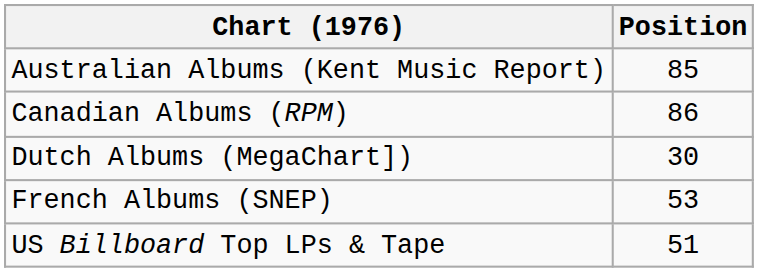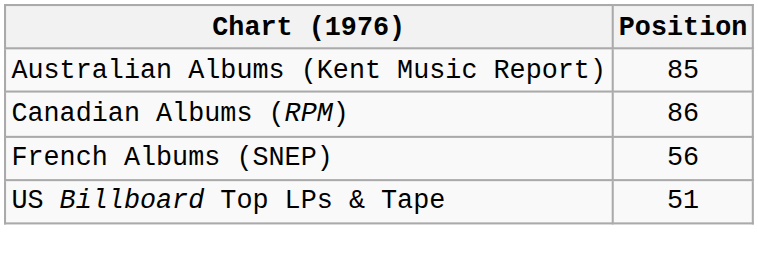- row: Dutch Albums (MegaChart]) | 30
French Albums (SNEP) | Position: 53 -> 56
